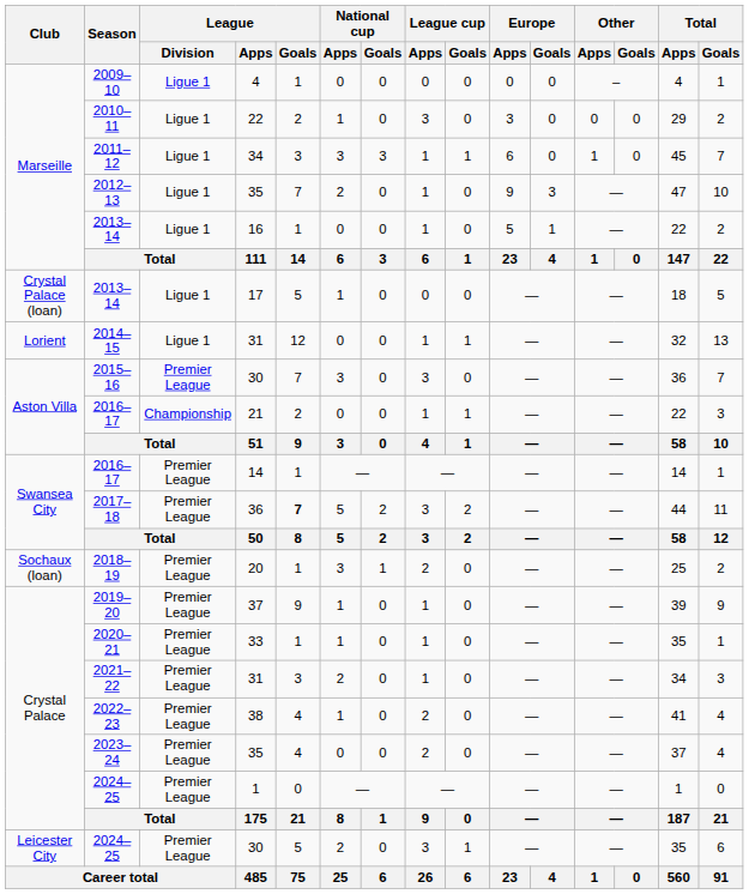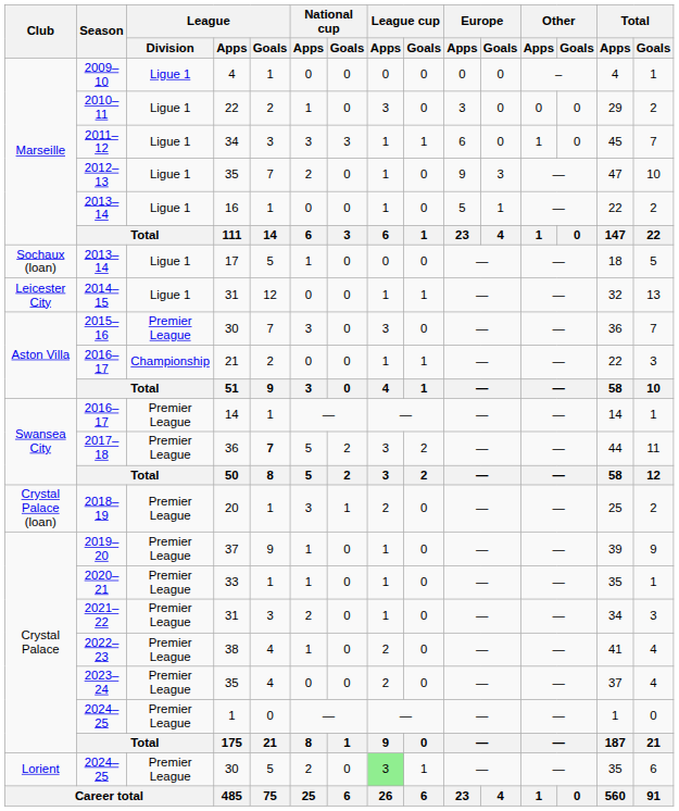2013–14 / 17 | Club: Crystal Palace (loan) -> Sochaux (loan)
2014–15 | Club: Lorient -> Leicester City
2018–19 | Club: Sochaux (loan) -> Crystal Palace (loan)
2024–25 / 30 | Club: Leicester City -> Lorient
2024–25 / 30 | League cup / Apps: no background -> lightgreen background
